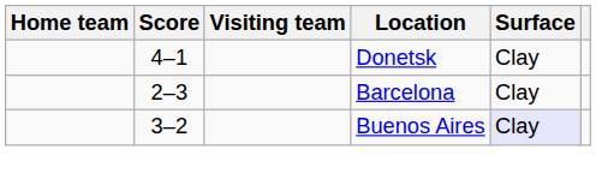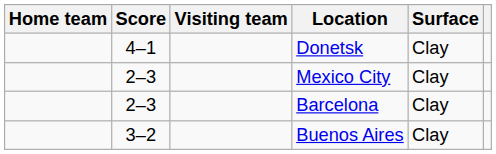+ row: 2–3 | Mexico City | Clay
Buenos Aires | Surface: lavender background -> no background
